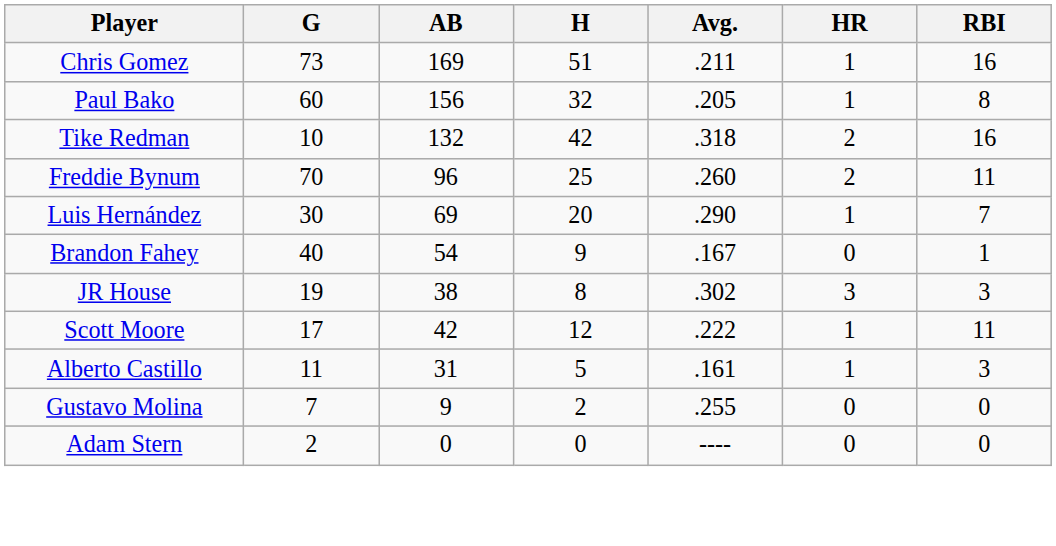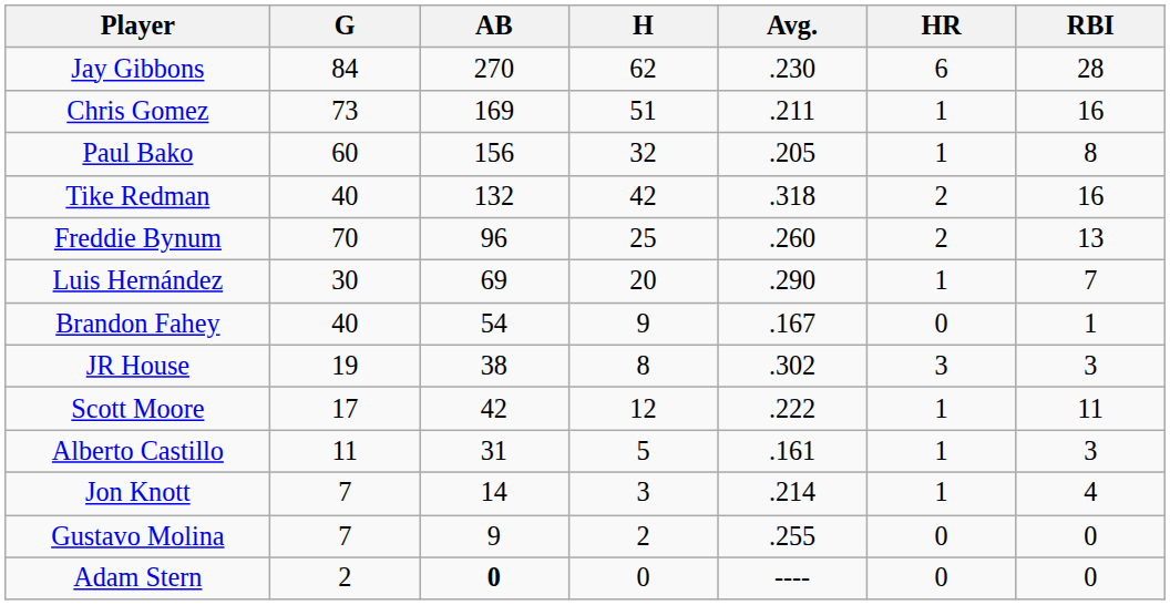+ row: Jay Gibbons | 84 | 270 | 62 | .230 | 6 | 28
Tike Redman | G: 10 -> 40
Freddie Bynum | RBI: 11 -> 13
+ row: Jon Knott | 7 | 14 | 3 | .214 | 1 | 4
Adam Stern | AB: normal -> bold
